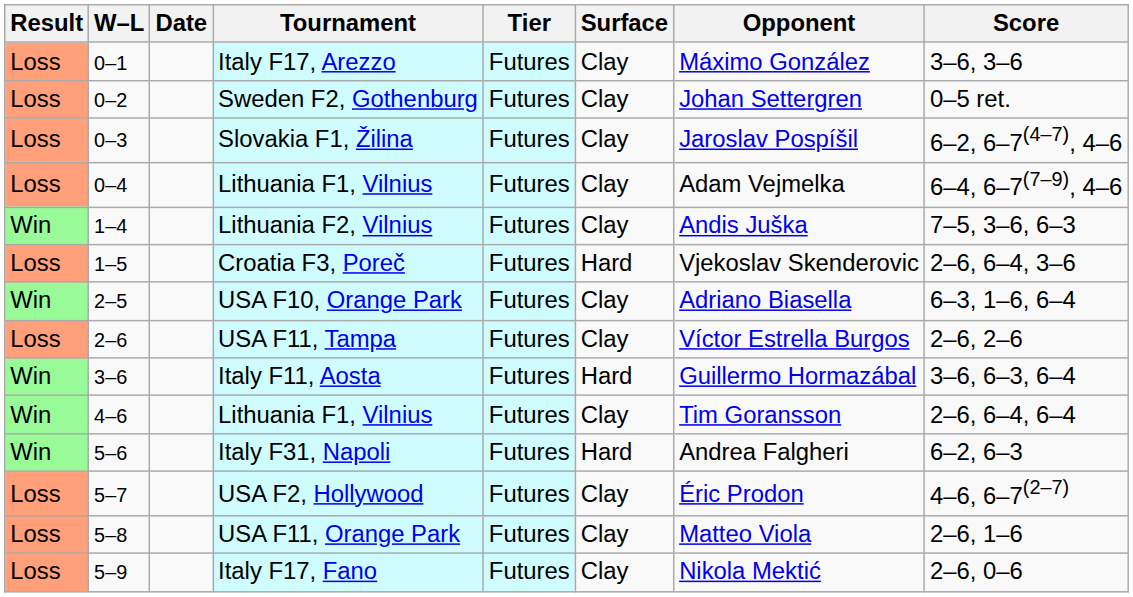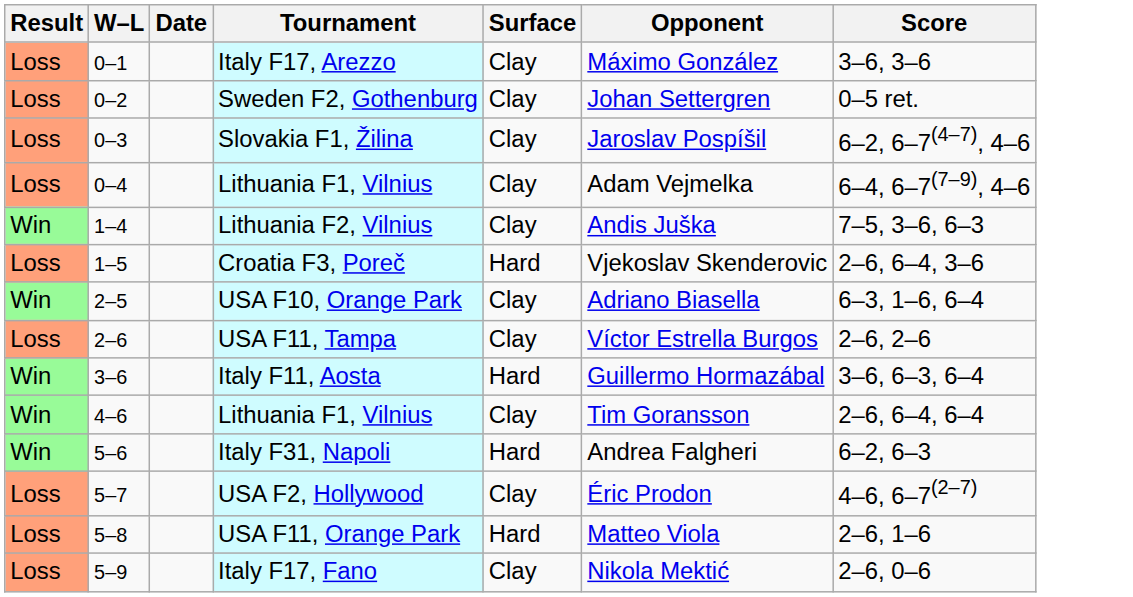- column: Tier | Futures | Futures | Futures | Futures | Futures | Futures | Futures | Futures | Futures | Futures | Futures | Futures | Futures | Futures
USA F11, Orange Park | Surface: Clay -> Hard
